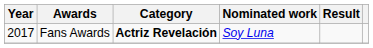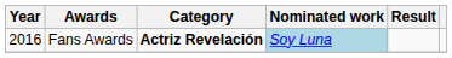Fans Awards | Year: 2017 -> 2016
Fans Awards | Nominated work: no background -> lightblue background
